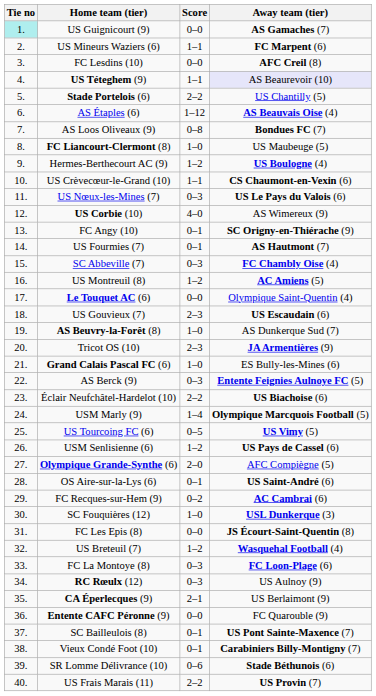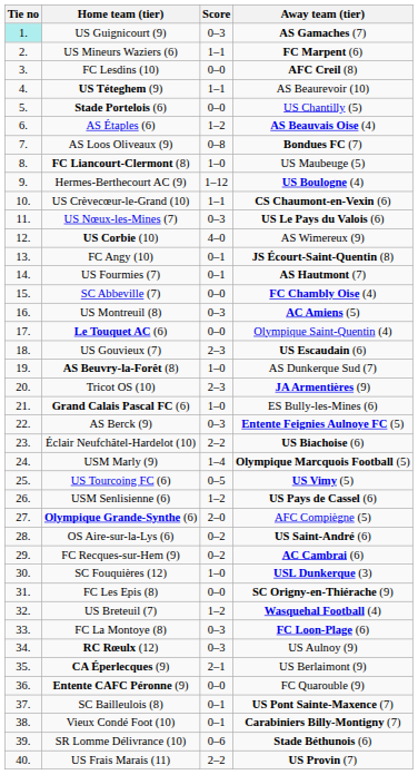US Guignicourt (9) | Score: 0–0 -> 0–3
US Téteghem (9) | Away team (tier): lavender background -> no background
Stade Portelois (6) | Score: 2–2 -> 0–0
AS Étaples (6) | Score: 1–12 -> 1–2
Hermes-Berthecourt AC (9) | Score: 1–2 -> 1–12
FC Angy (10) | Away team (tier): SC Origny-en-Thiérache (9) -> JS Écourt-Saint-Quentin (8)
SC Abbeville (7) | Score: 0–3 -> 0–0
US Montreuil (8) | Score: 1–2 -> 0–3
OS Aire-sur-la-Lys (6) | Score: 0–1 -> 0–2
FC Les Epis (8) | Away team (tier): JS Écourt-Saint-Quentin (8) -> SC Origny-en-Thiérache (9)
